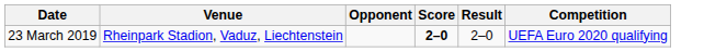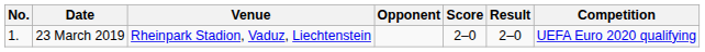+ column: No. | 1.
23 March 2019 | Score: bold -> normal
